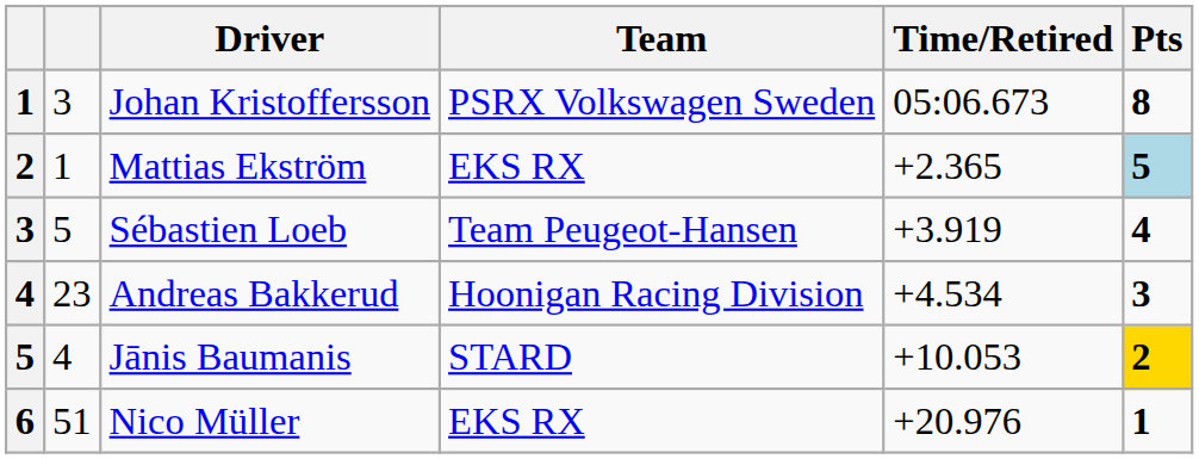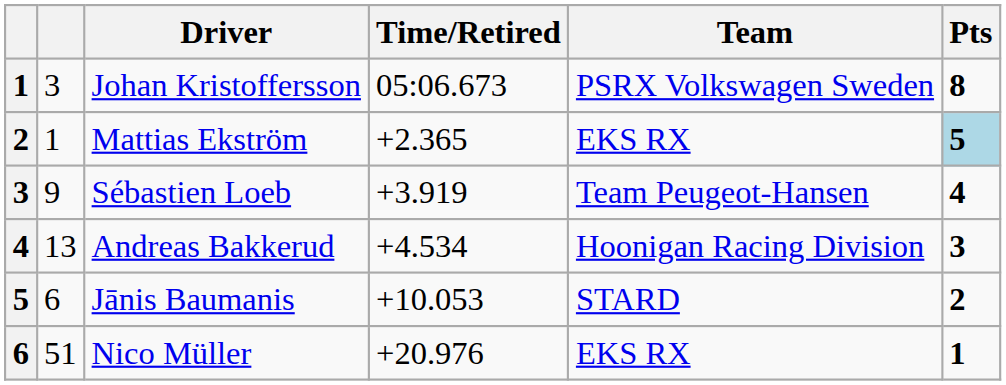columns swapped: Team <-> Time/Retired
Sébastien Loeb | column 2: 5 -> 9
Andreas Bakkerud | column 2: 23 -> 13
Jānis Baumanis | column 2: 4 -> 6
Jānis Baumanis | Pts: gold background -> no background
